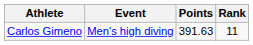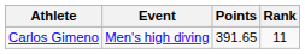Carlos Gimeno | Points: 391.63 -> 391.65
